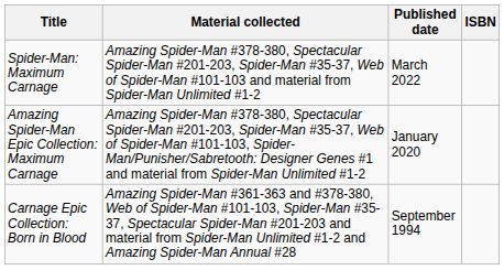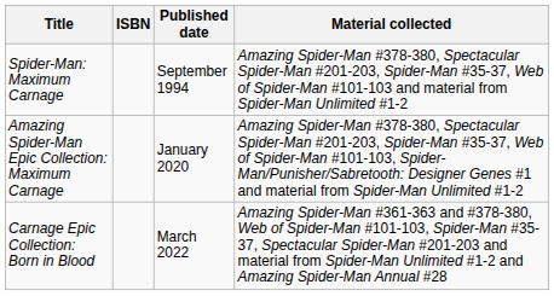columns swapped: Material collected <-> ISBN
Spider-Man: Maximum Carnage | Published date: March 2022 -> September 1994
Carnage Epic Collection: Born in Blood | Published date: September 1994 -> March 2022
